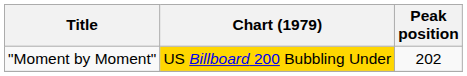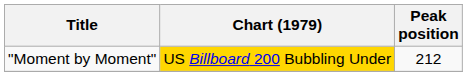"Moment by Moment" | Peak position: 202 -> 212
